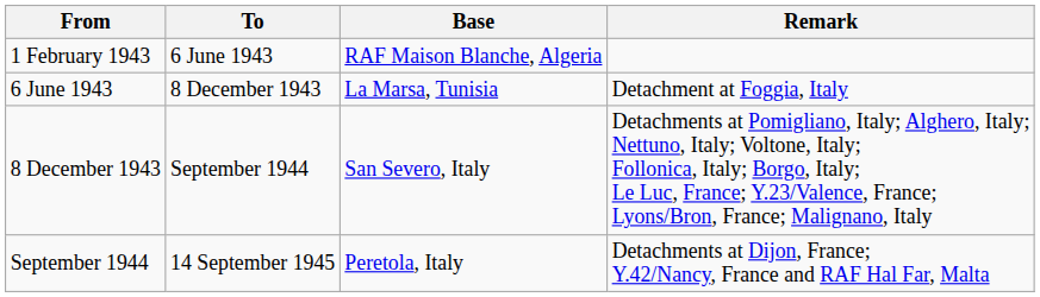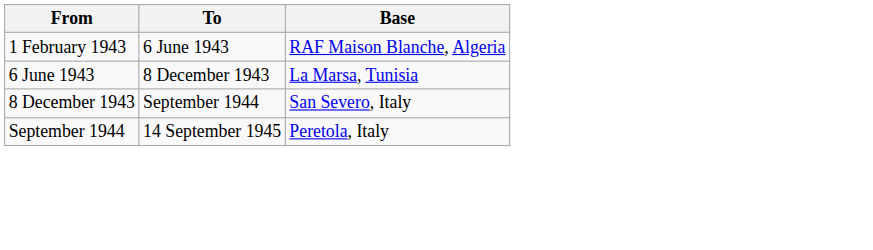- column: Remark | Detachment at Foggia, Italy | Detachments at Pomigliano, Italy; Alghero, Italy; Nettuno, Italy; Voltone, Italy; Follonica, Italy; Borgo, Italy; Le Luc, France; Y.23/Valence, France; Lyons/Bron, France; Malignano, Italy | Detachments at Dijon, France; Y.42/Nancy, France and RAF Hal Far, Malta
